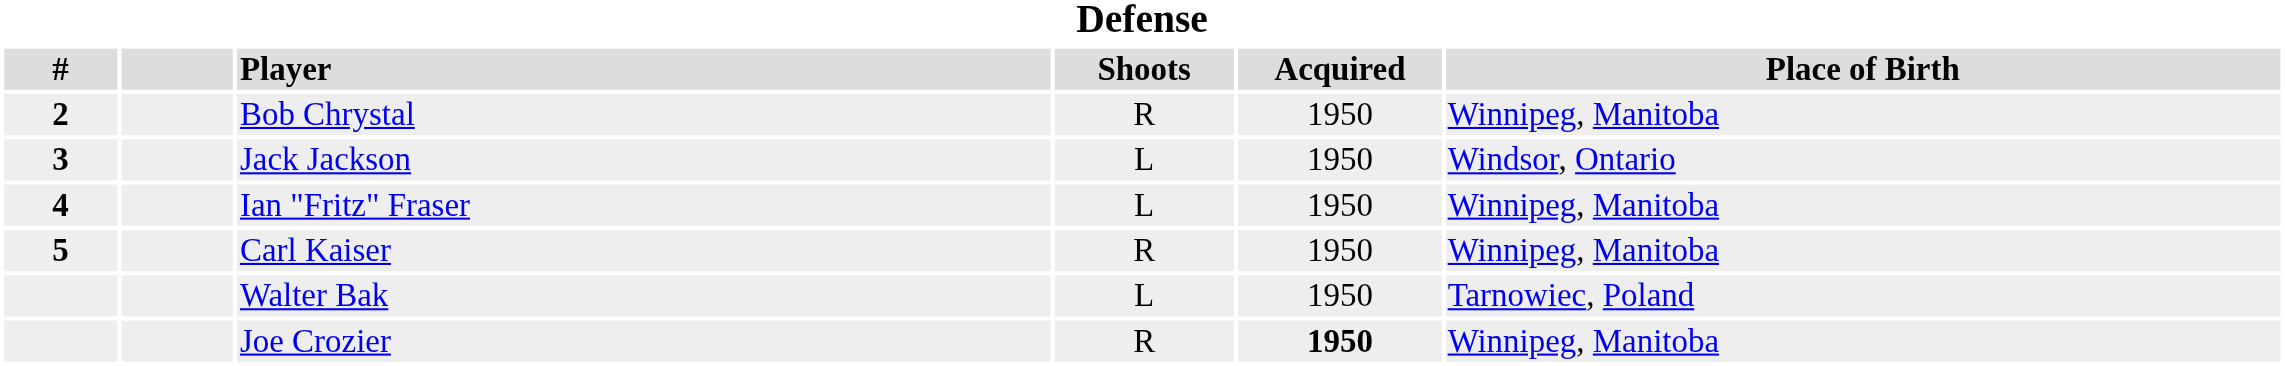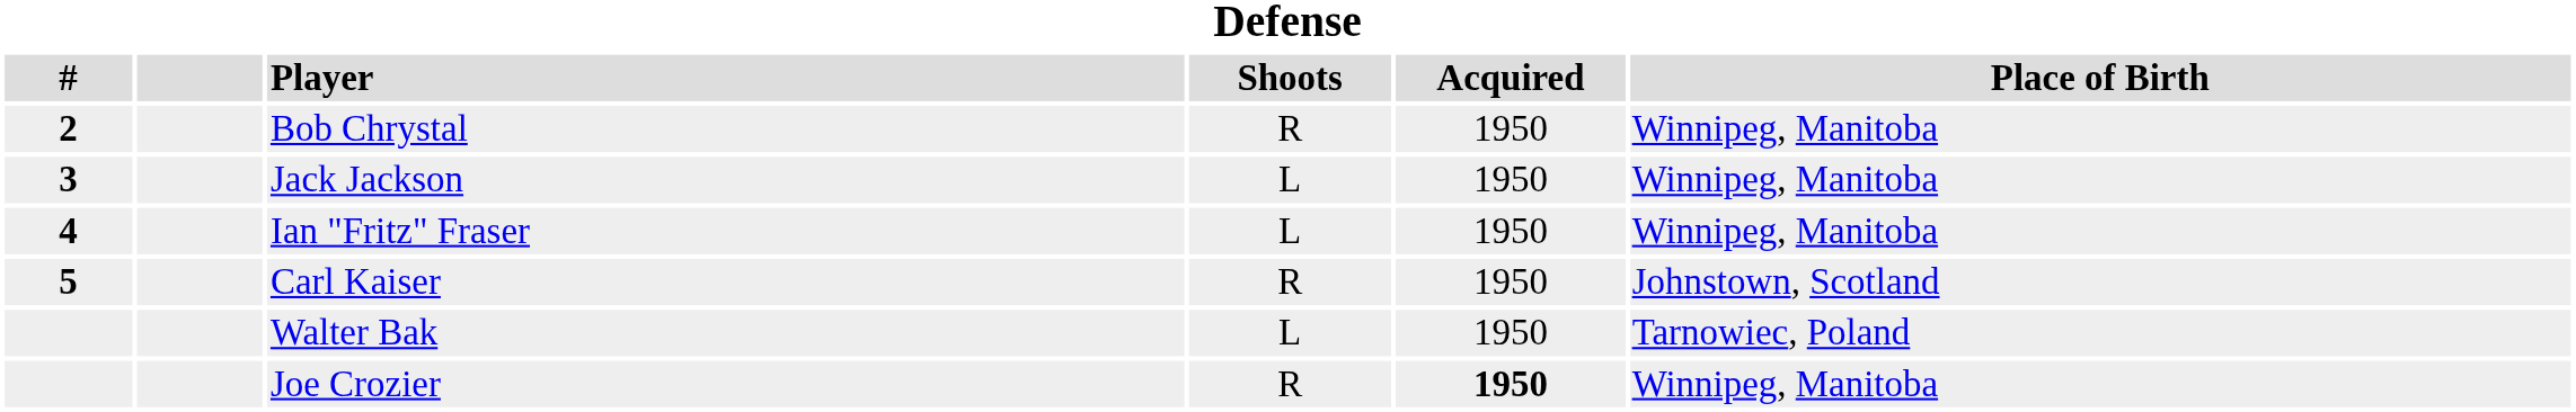Jack Jackson | Place of Birth: Windsor, Ontario -> Winnipeg, Manitoba
Carl Kaiser | Place of Birth: Winnipeg, Manitoba -> Johnstown, Scotland
